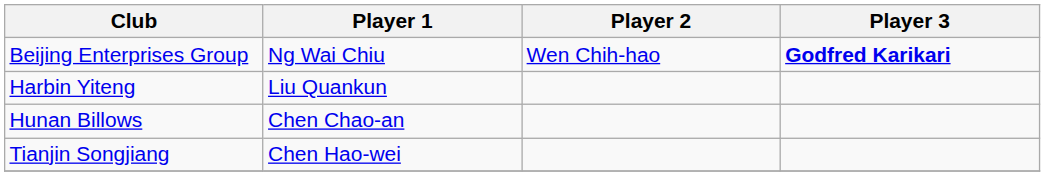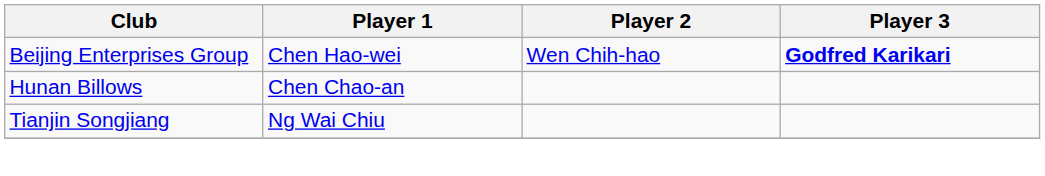Beijing Enterprises Group | Player 1: Ng Wai Chiu -> Chen Hao-wei
- row: Harbin Yiteng | Liu Quankun
Tianjin Songjiang | Player 1: Chen Hao-wei -> Ng Wai Chiu
